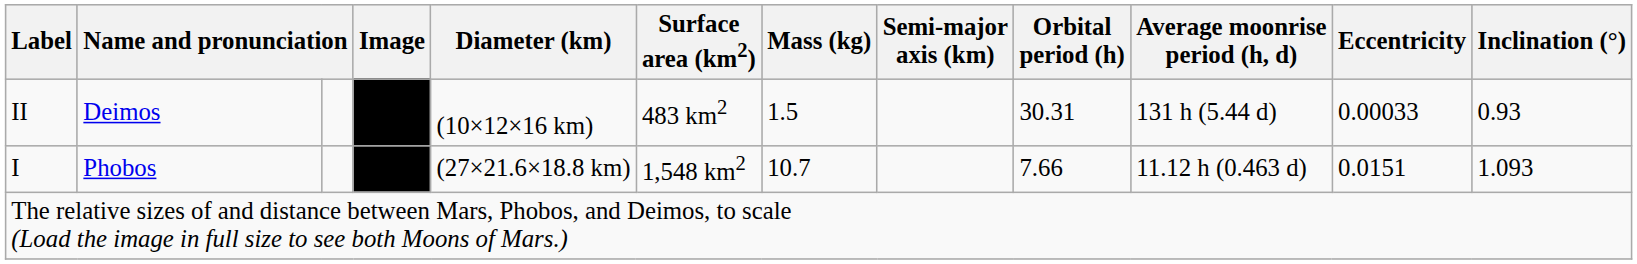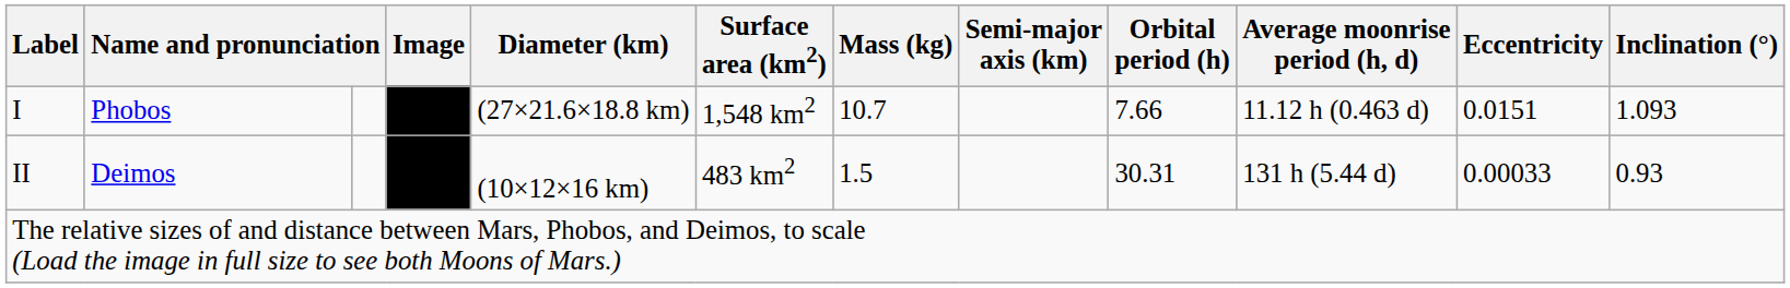rows swapped: I <-> II
